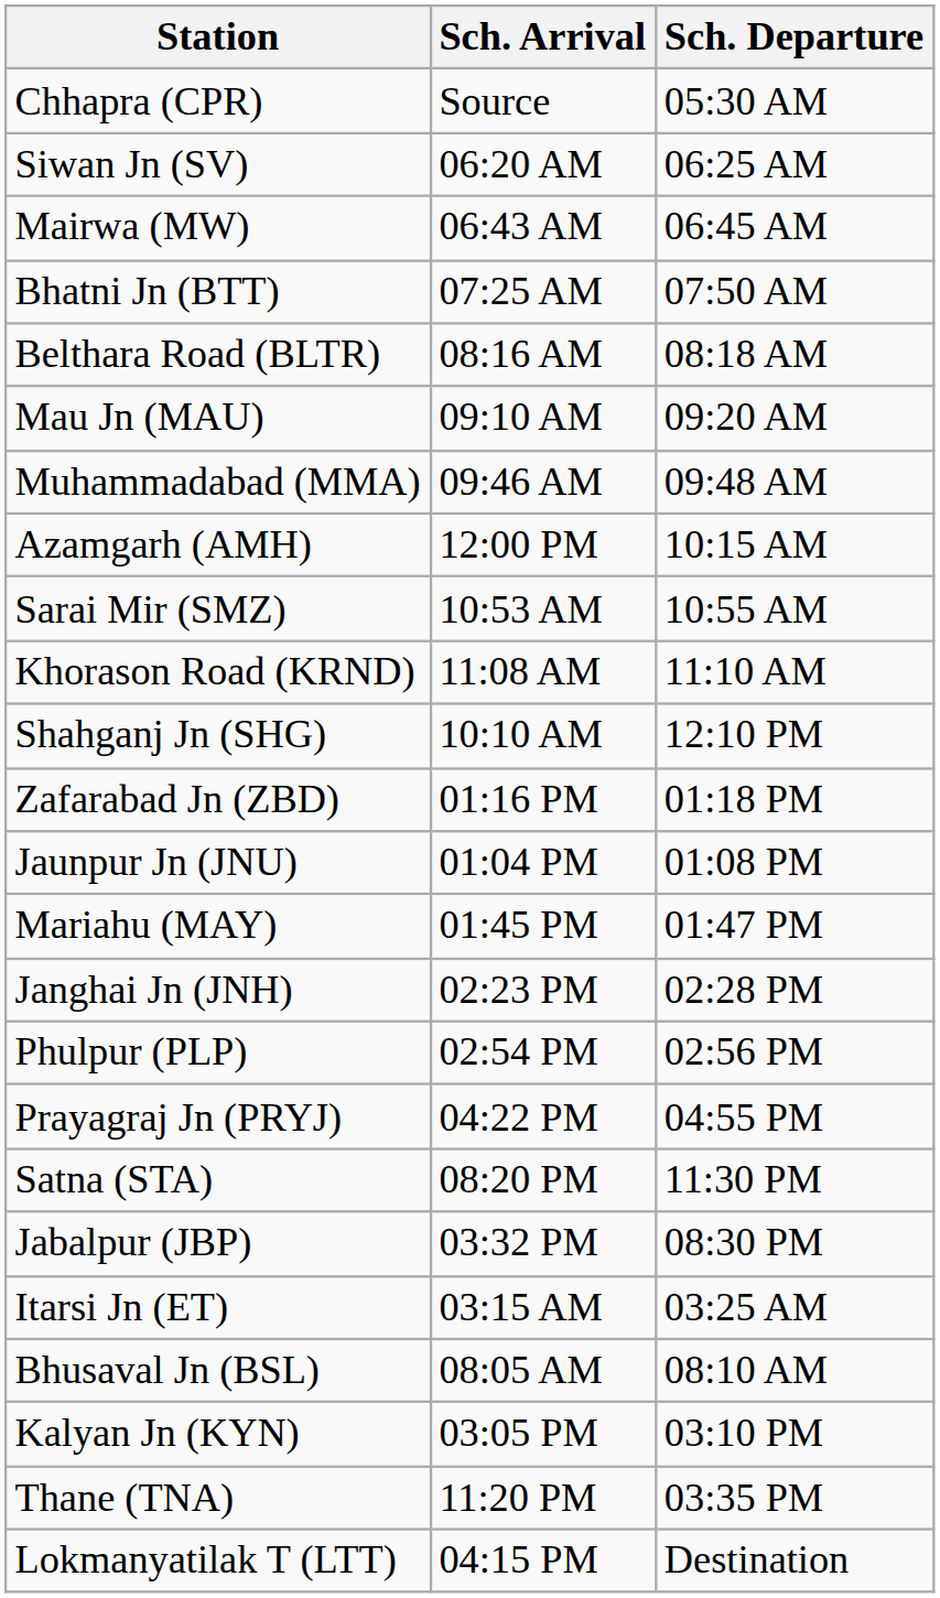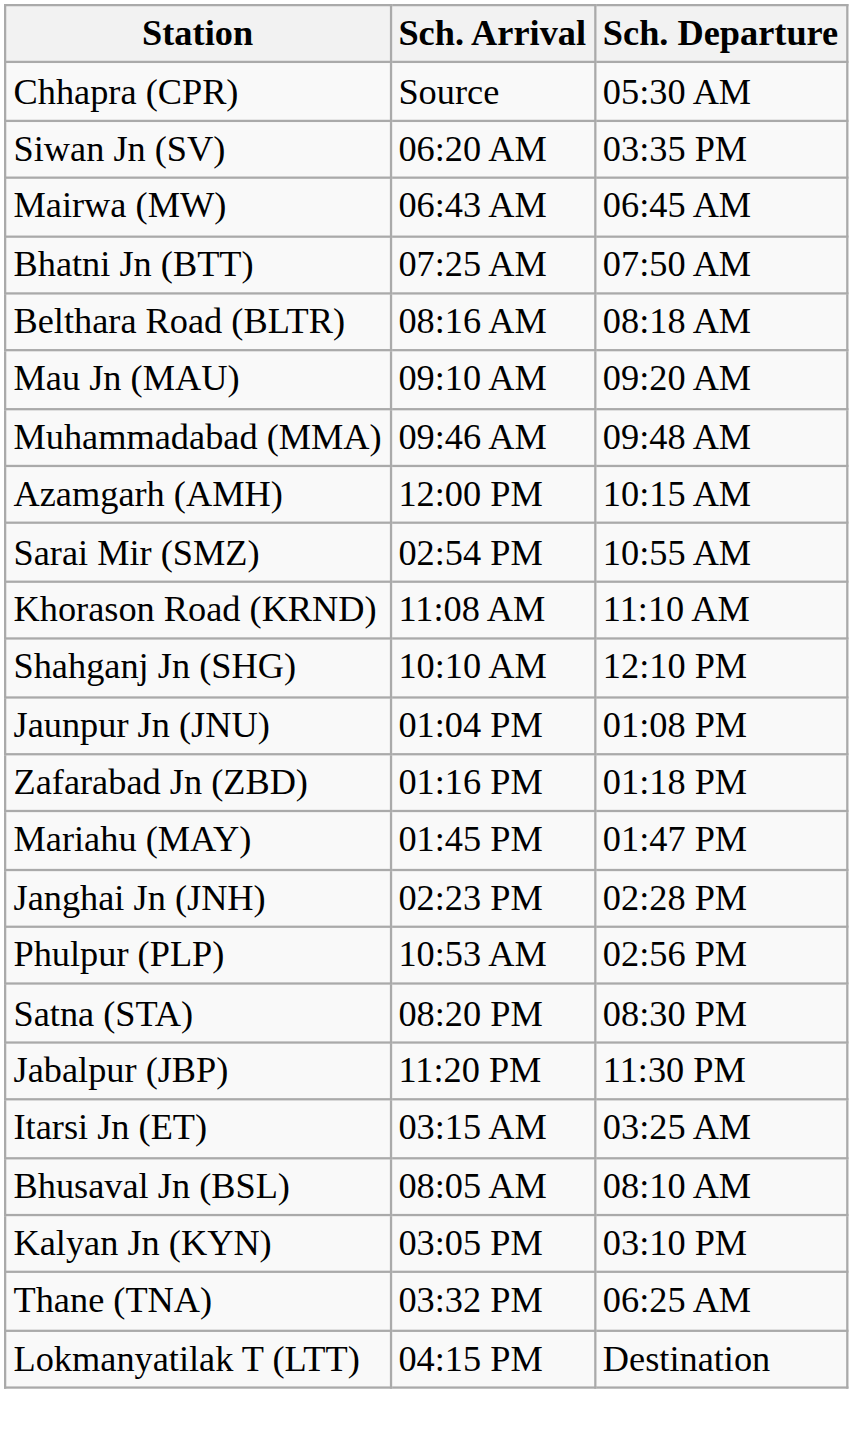Siwan Jn (SV) | Sch. Departure: 06:25 AM -> 03:35 PM
Sarai Mir (SMZ) | Sch. Arrival: 10:53 AM -> 02:54 PM
rows swapped: Jaunpur Jn (JNU) <-> Zafarabad Jn (ZBD)
Phulpur (PLP) | Sch. Arrival: 02:54 PM -> 10:53 AM
- row: Prayagraj Jn (PRYJ) | 04:22 PM | 04:55 PM
Satna (STA) | Sch. Departure: 11:30 PM -> 08:30 PM
Jabalpur (JBP) | Sch. Arrival: 03:32 PM -> 11:20 PM
Jabalpur (JBP) | Sch. Departure: 08:30 PM -> 11:30 PM
Thane (TNA) | Sch. Arrival: 11:20 PM -> 03:32 PM
Thane (TNA) | Sch. Departure: 03:35 PM -> 06:25 AM
